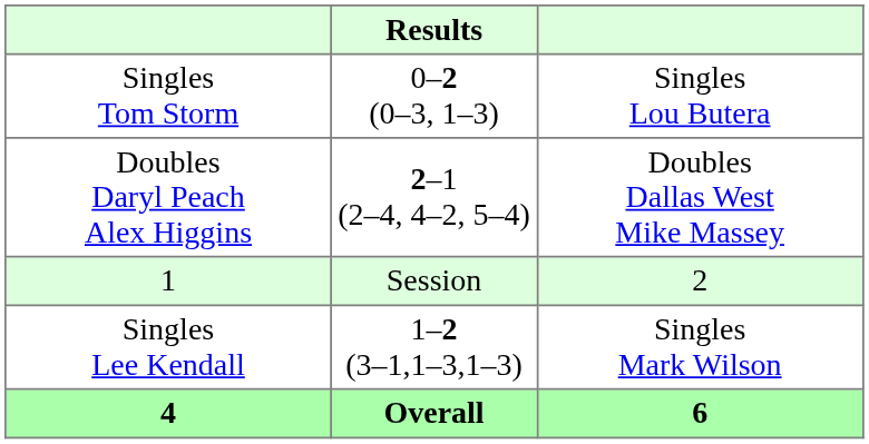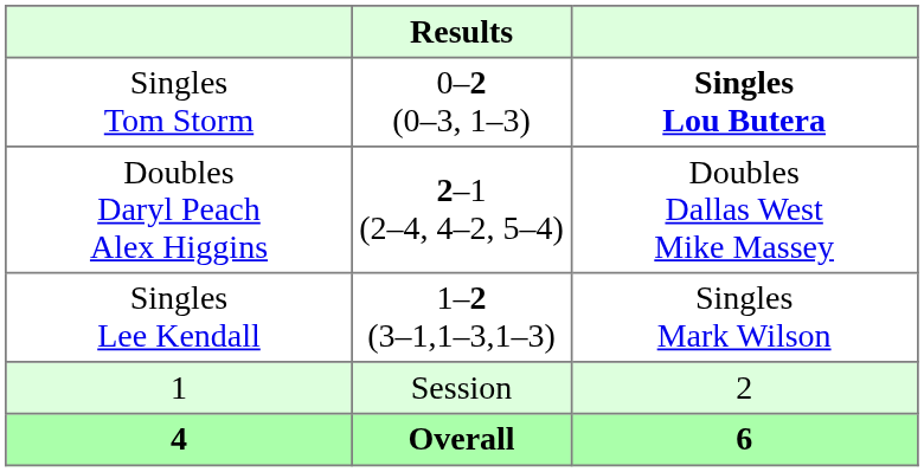Singles Tom Storm | column 3: normal -> bold
rows swapped: Singles Lee Kendall <-> 1
